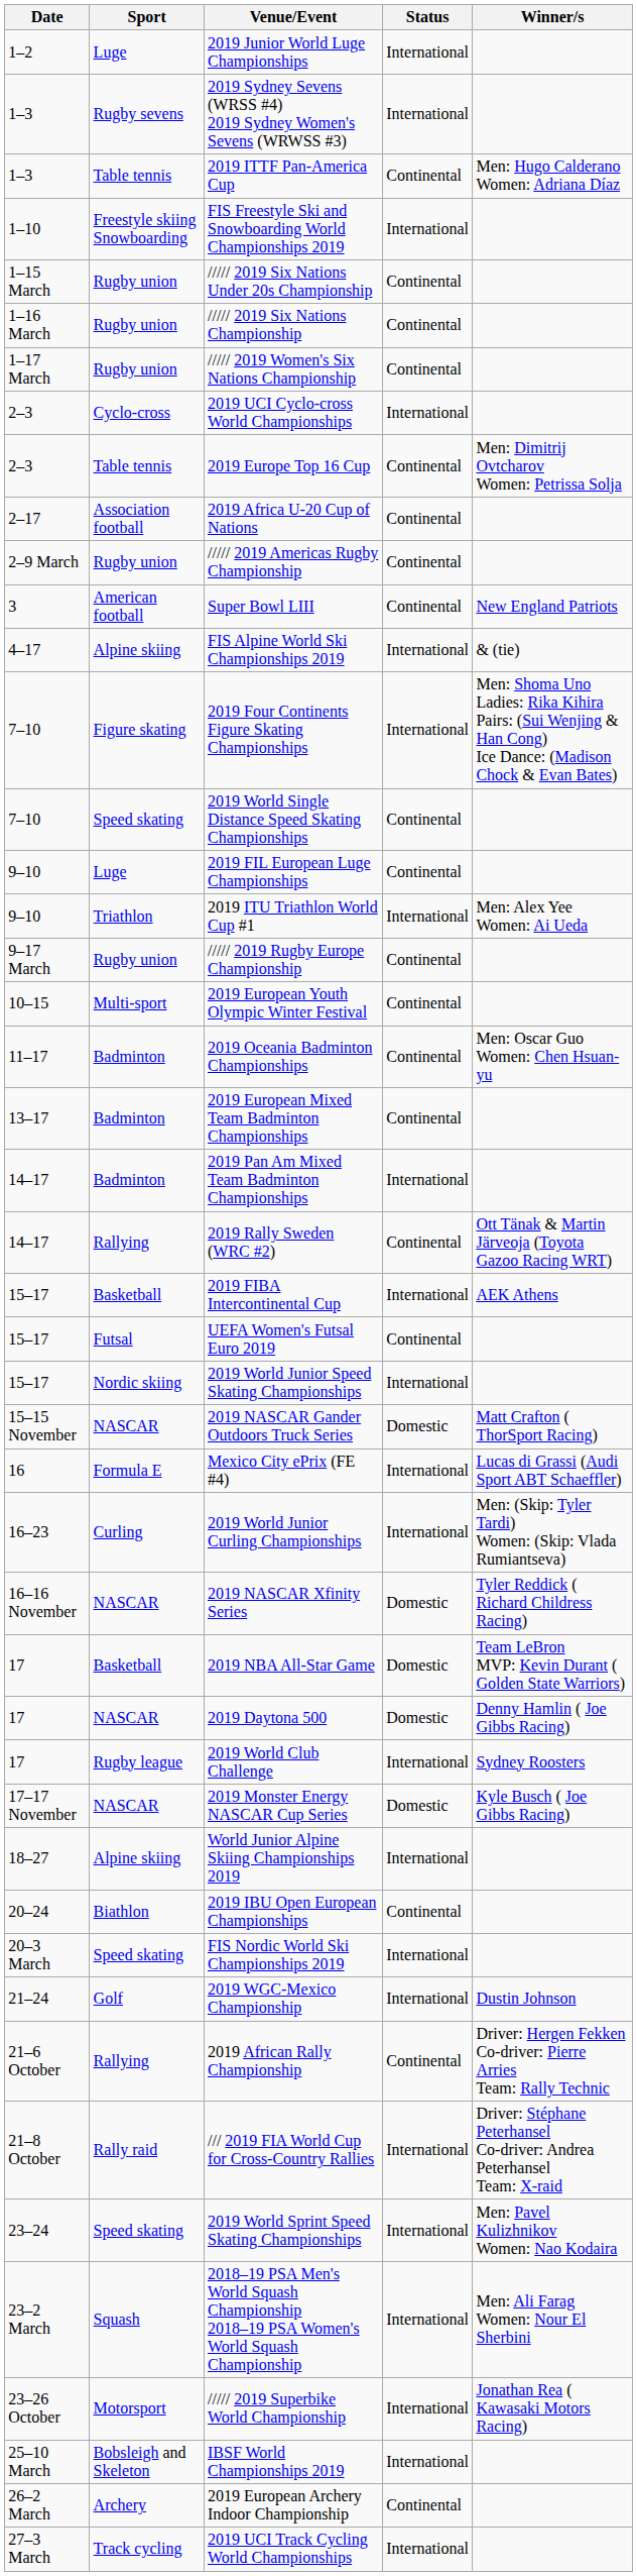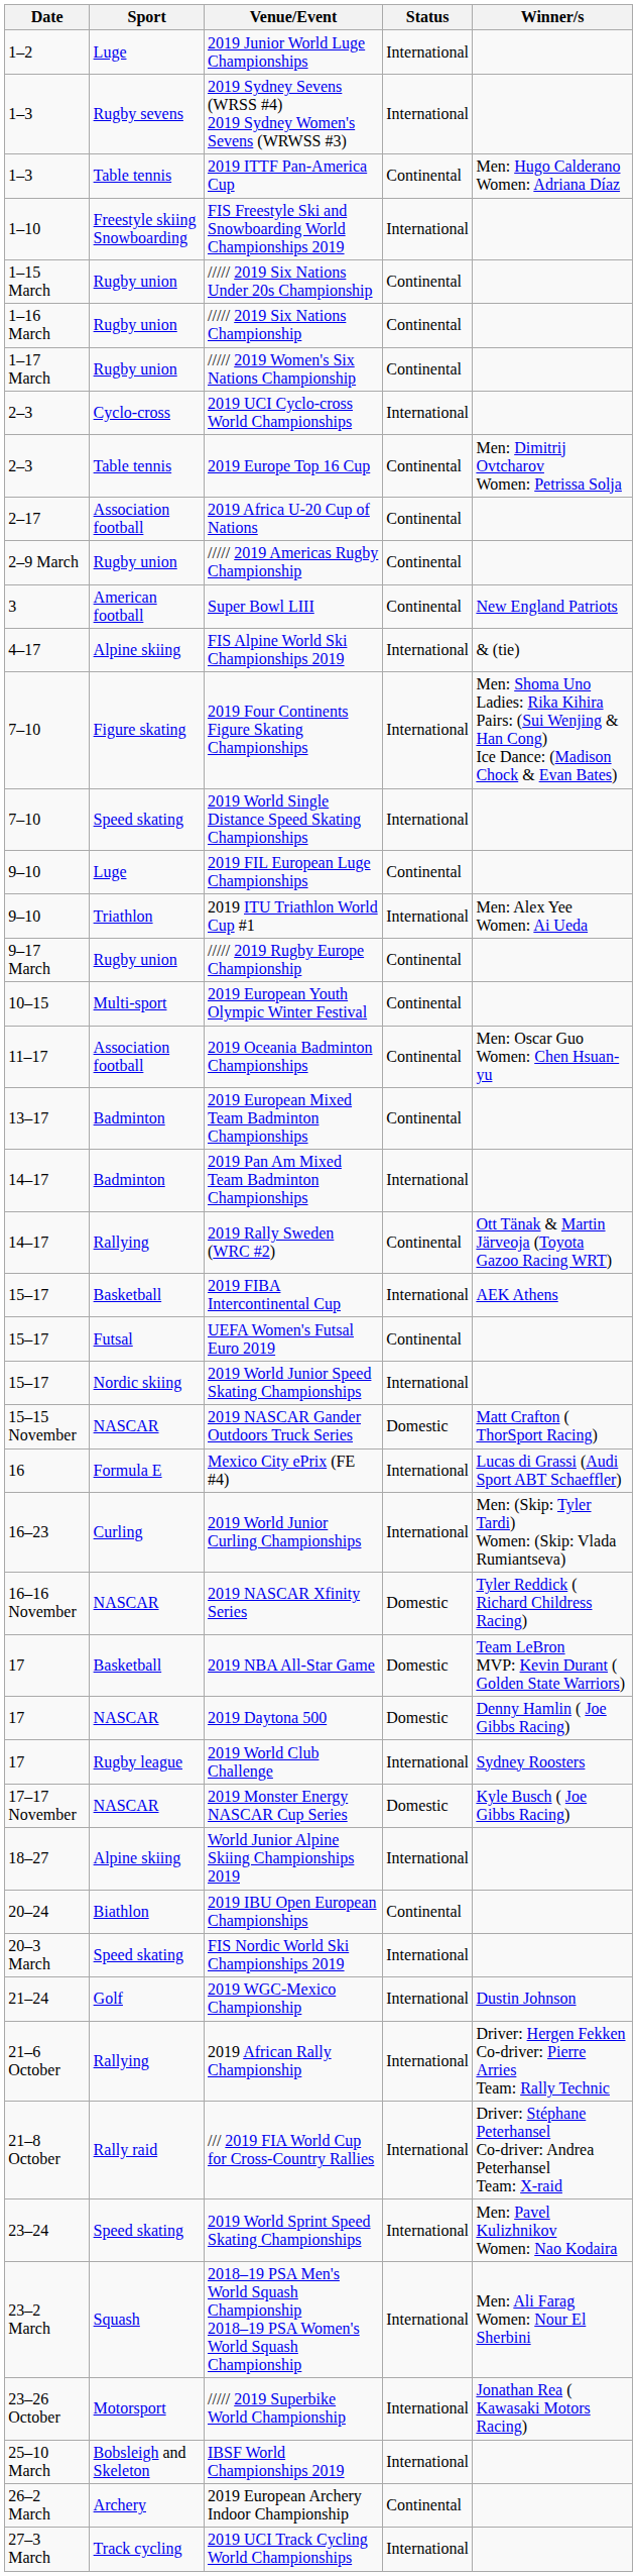2019 World Single Distance Speed Skating Championships | Status: Continental -> International
2019 Oceania Badminton Championships | Sport: Badminton -> Association football
2019 African Rally Championship | Status: Continental -> International
